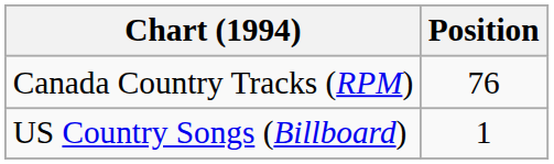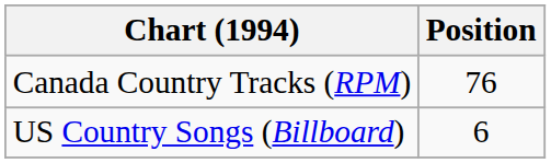US Country Songs (Billboard) | Position: 1 -> 6
